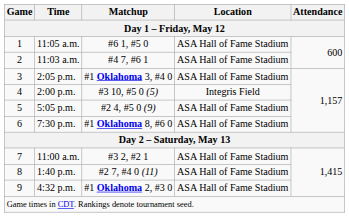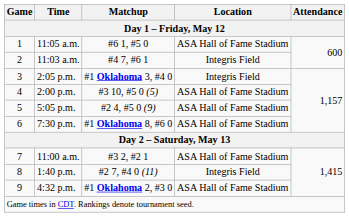11:03 a.m. | Location: ASA Hall of Fame Stadium -> Integris Field
2:05 p.m. | Location: ASA Hall of Fame Stadium -> Integris Field
2:00 p.m. | Location: Integris Field -> ASA Hall of Fame Stadium
1:40 p.m. | Location: ASA Hall of Fame Stadium -> Integris Field
